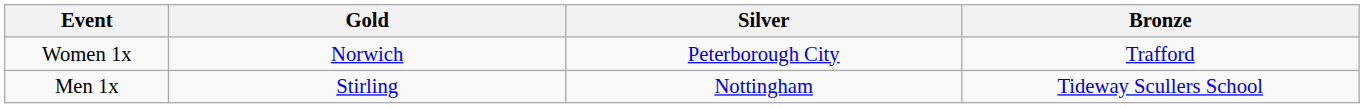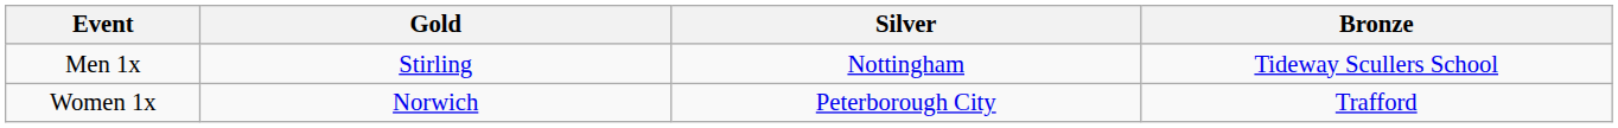rows swapped: Men 1x <-> Women 1x
